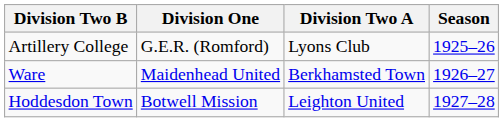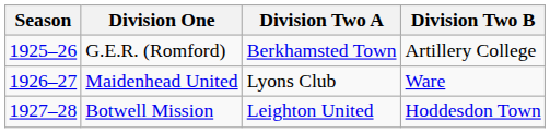columns swapped: Season <-> Division Two B
G.E.R. (Romford) | Division Two A: Lyons Club -> Berkhamsted Town
Maidenhead United | Division Two A: Berkhamsted Town -> Lyons Club
